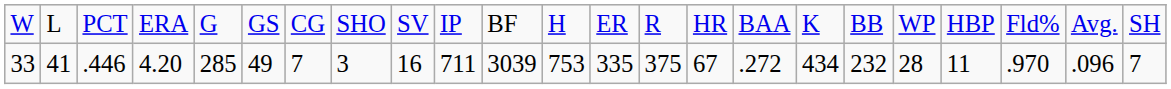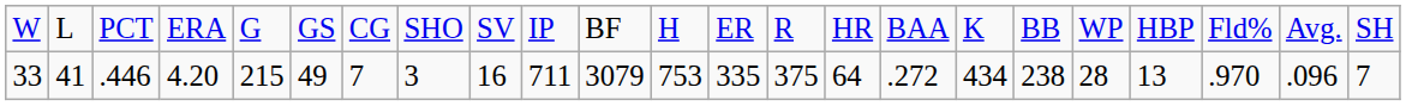33 | column 5: 285 -> 215
33 | column 11: 3039 -> 3079
33 | column 15: 67 -> 64
33 | column 18: 232 -> 238
33 | column 20: 11 -> 13
